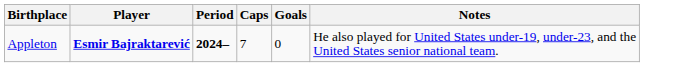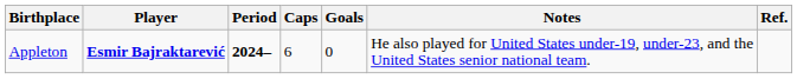+ column: Ref.
Appleton | Caps: 7 -> 6
